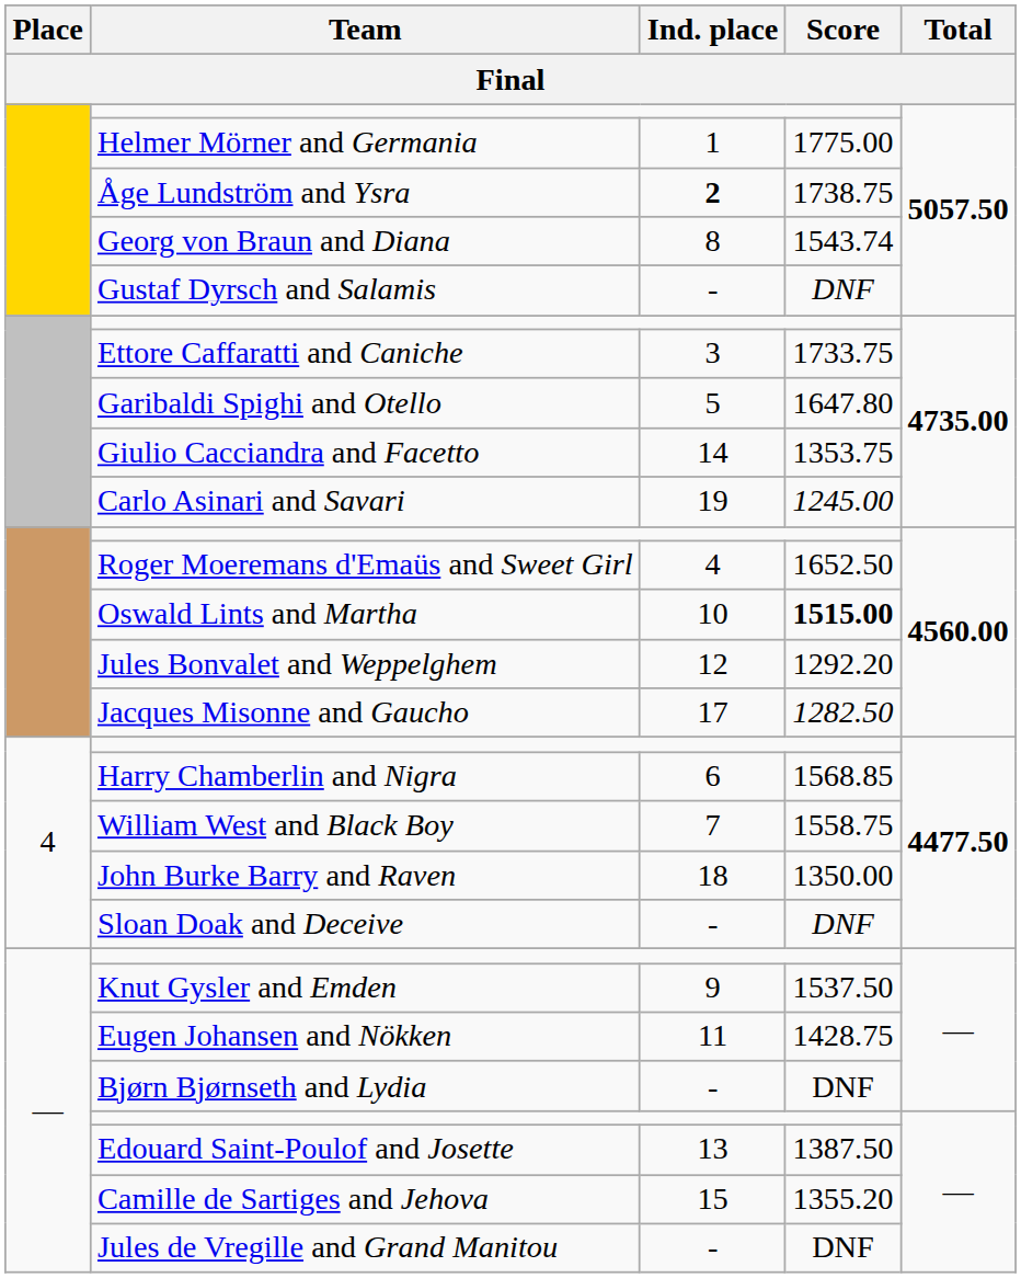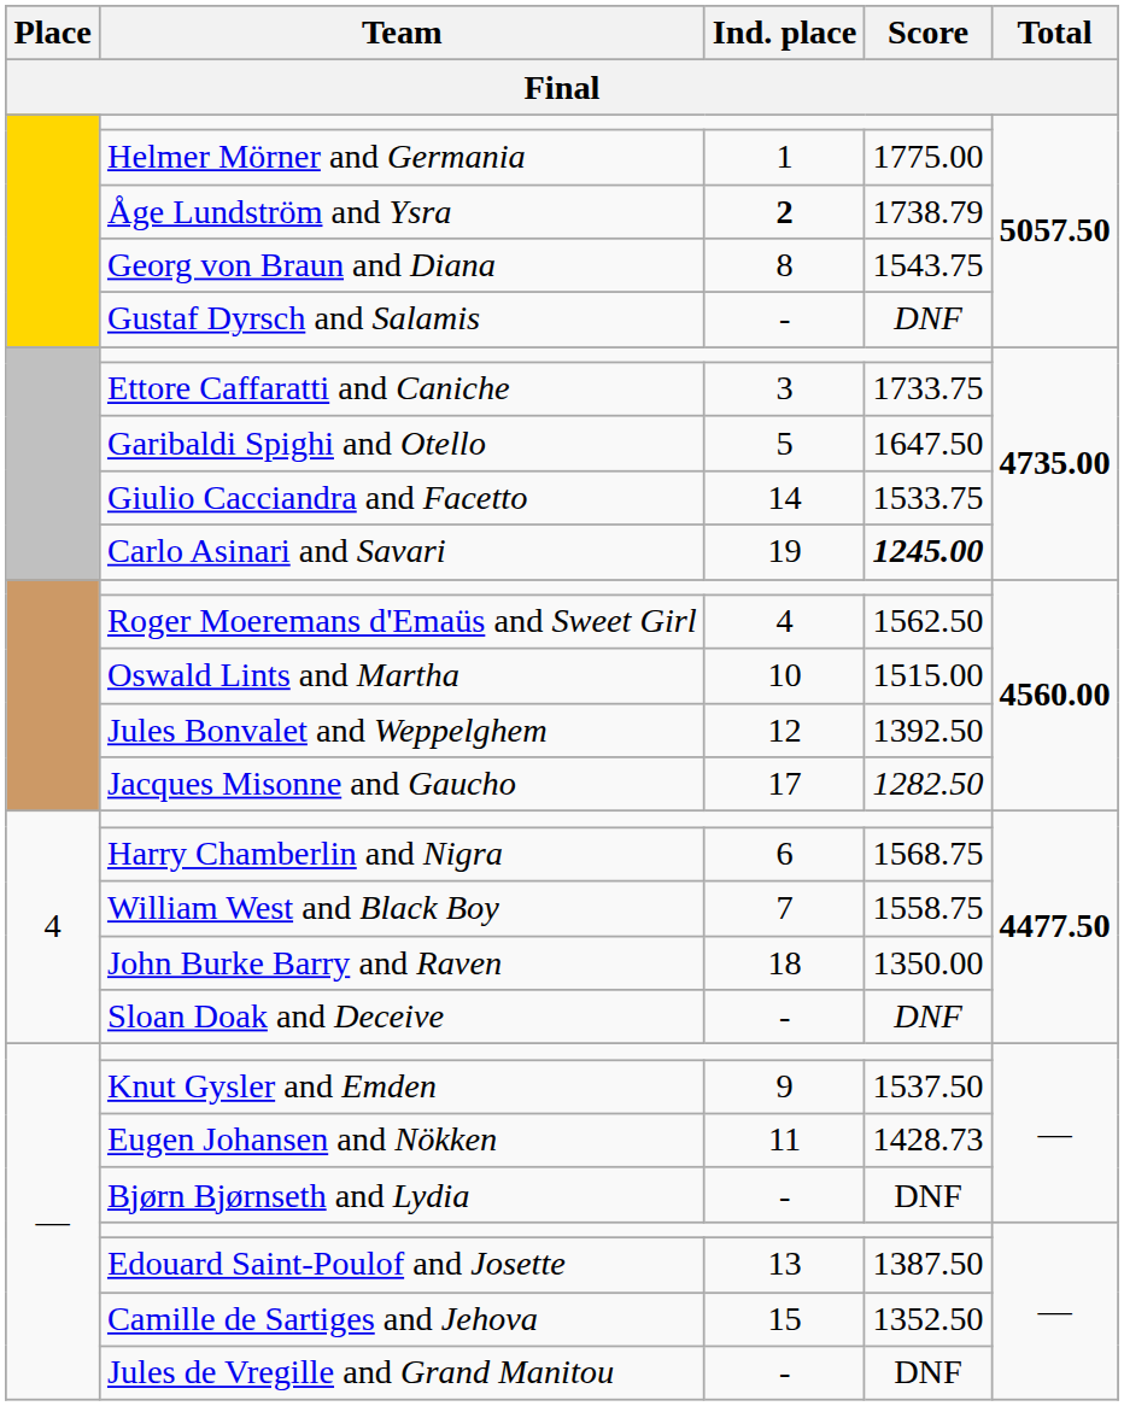Åge Lundström and Ysra | Score: 1738.75 -> 1738.79
Georg von Braun and Diana | Score: 1543.74 -> 1543.75
Garibaldi Spighi and Otello | Score: 1647.80 -> 1647.50
Giulio Cacciandra and Facetto | Score: 1353.75 -> 1533.75
Carlo Asinari and Savari | Score: normal -> bold
Roger Moeremans d'Emaüs and Sweet Girl | Score: 1652.50 -> 1562.50
Oswald Lints and Martha | Score: bold -> normal
Jules Bonvalet and Weppelghem | Score: 1292.20 -> 1392.50
Harry Chamberlin and Nigra | Score: 1568.85 -> 1568.75
Eugen Johansen and Nökken | Score: 1428.75 -> 1428.73
Camille de Sartiges and Jehova | Score: 1355.20 -> 1352.50
